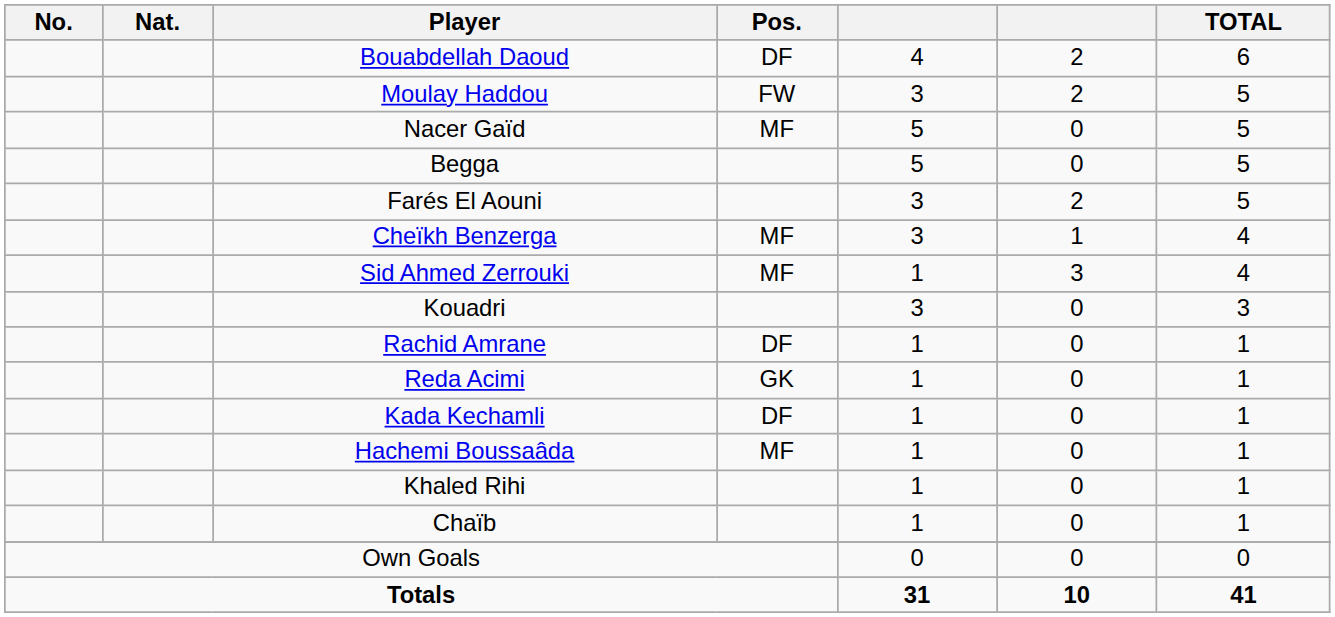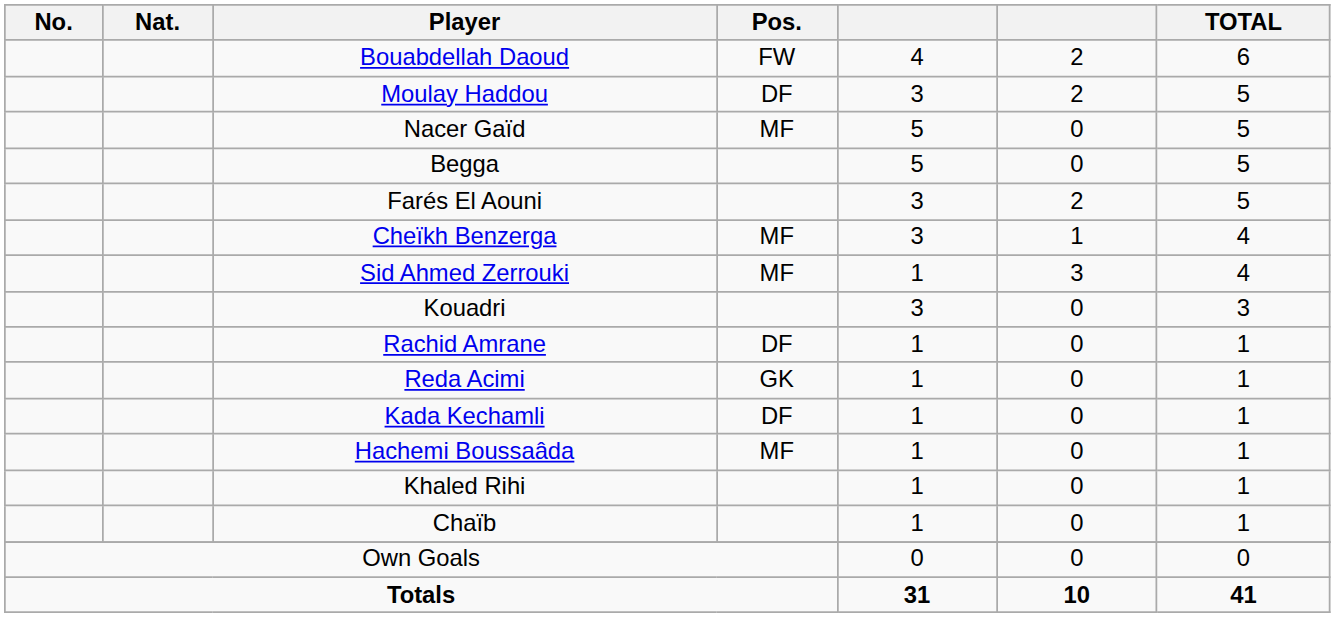Bouabdellah Daoud | Pos.: DF -> FW
Moulay Haddou | Pos.: FW -> DF
